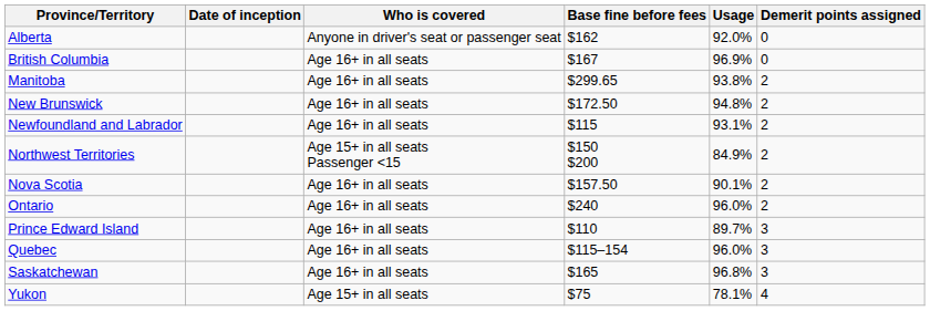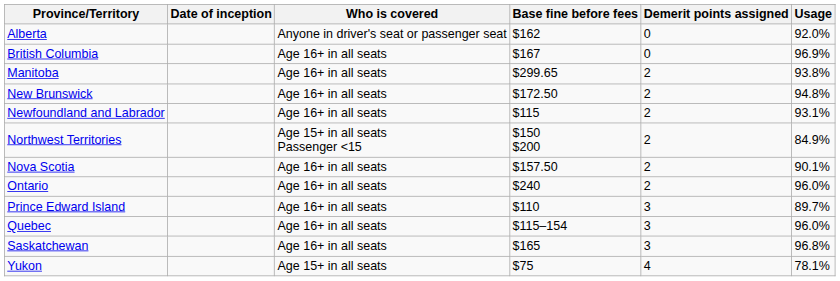columns swapped: Demerit points assigned <-> Usage
